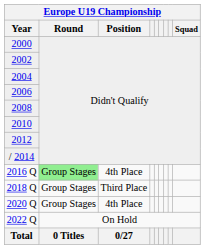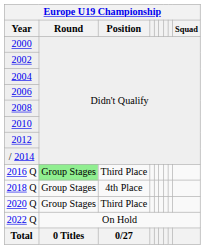2016 Q | Position: 4th Place -> Third Place
2018 Q | Position: Third Place -> 4th Place
2020 Q | Position: 4th Place -> Third Place
